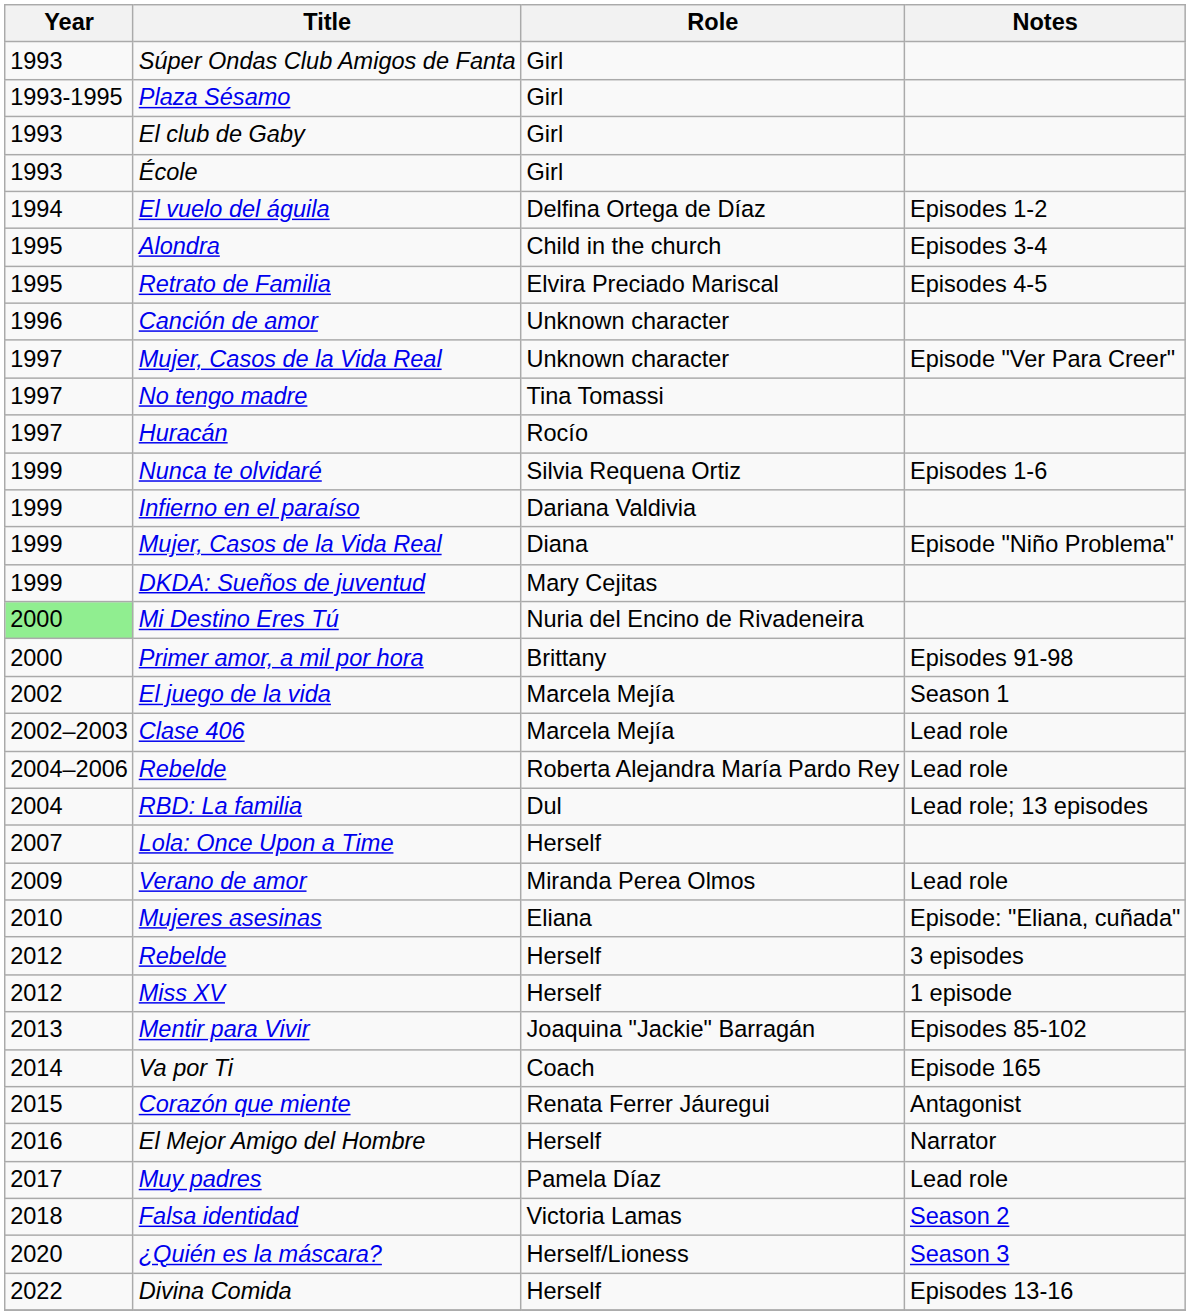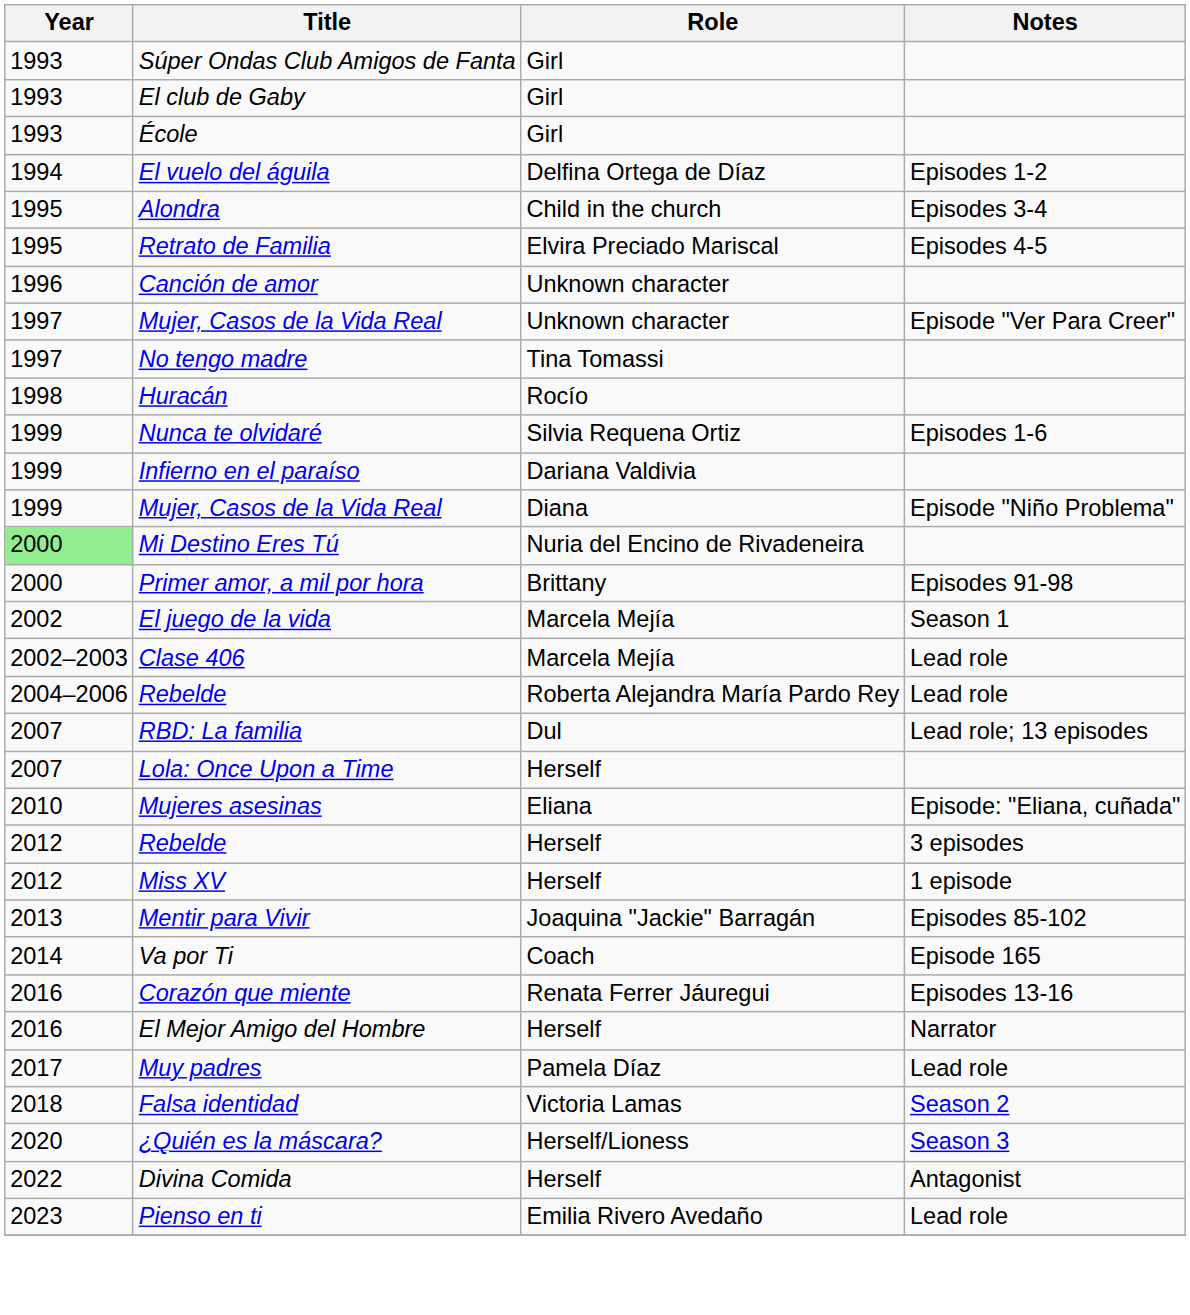- row: 1993-1995 | Plaza Sésamo | Girl
Huracán | Year: 1997 -> 1998
- row: 1999 | DKDA: Sueños de juventud | Mary Cejitas
RBD: La familia | Year: 2004 -> 2007
- row: 2009 | Verano de amor | Miranda Perea Olmos | Lead role
Corazón que miente | Year: 2015 -> 2016
Corazón que miente | Notes: Antagonist -> Episodes 13-16
Divina Comida | Notes: Episodes 13-16 -> Antagonist
+ row: 2023 | Pienso en ti | Emilia Rivero Avedaño | Lead role
